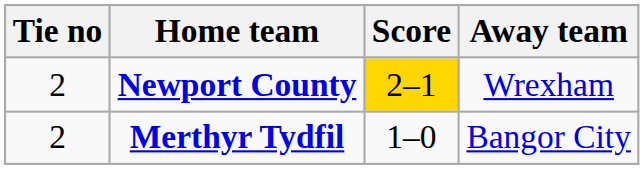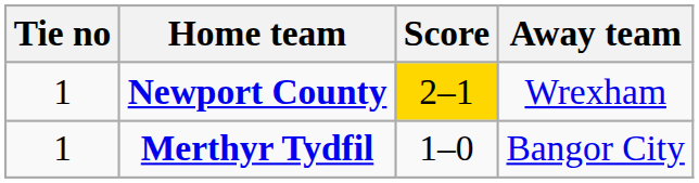Newport County | Tie no: 2 -> 1
Merthyr Tydfil | Tie no: 2 -> 1
